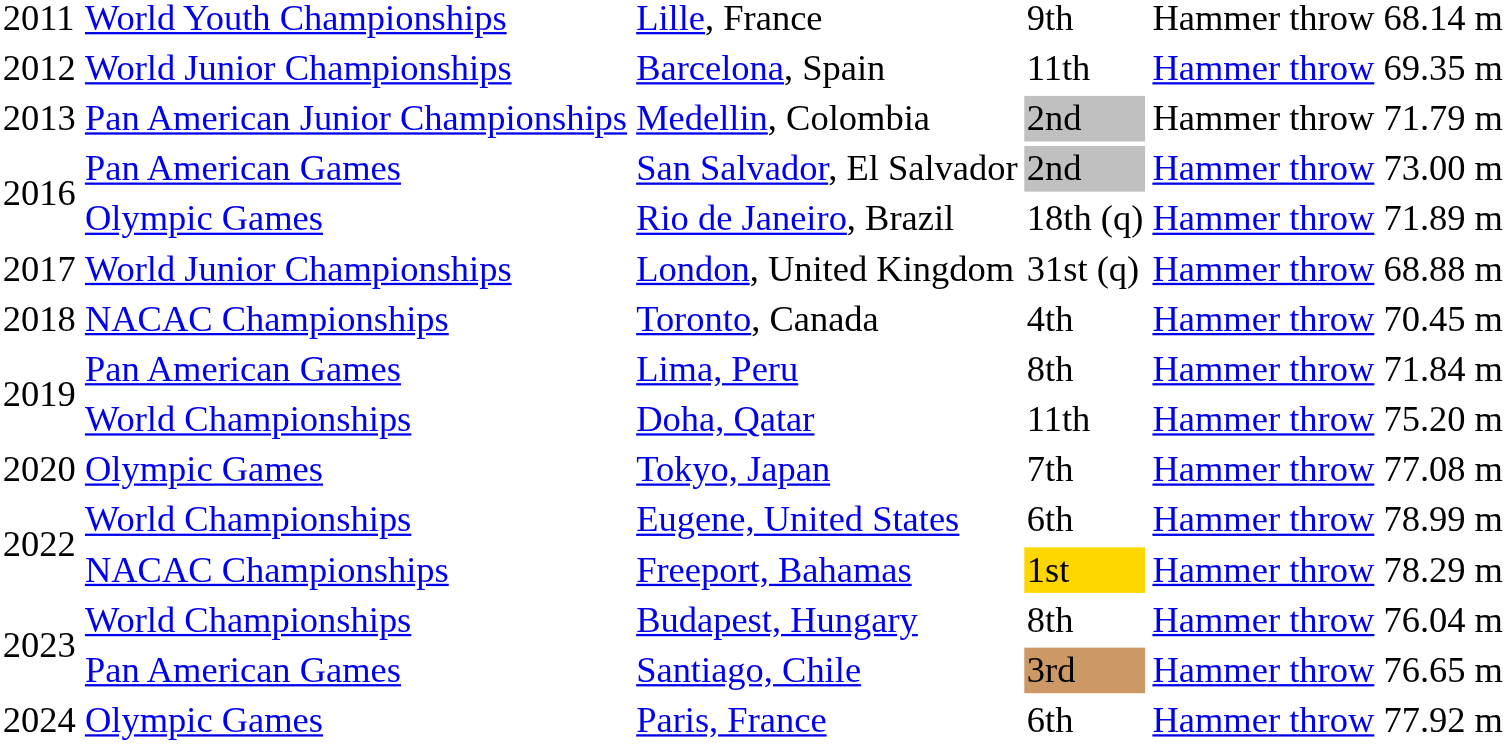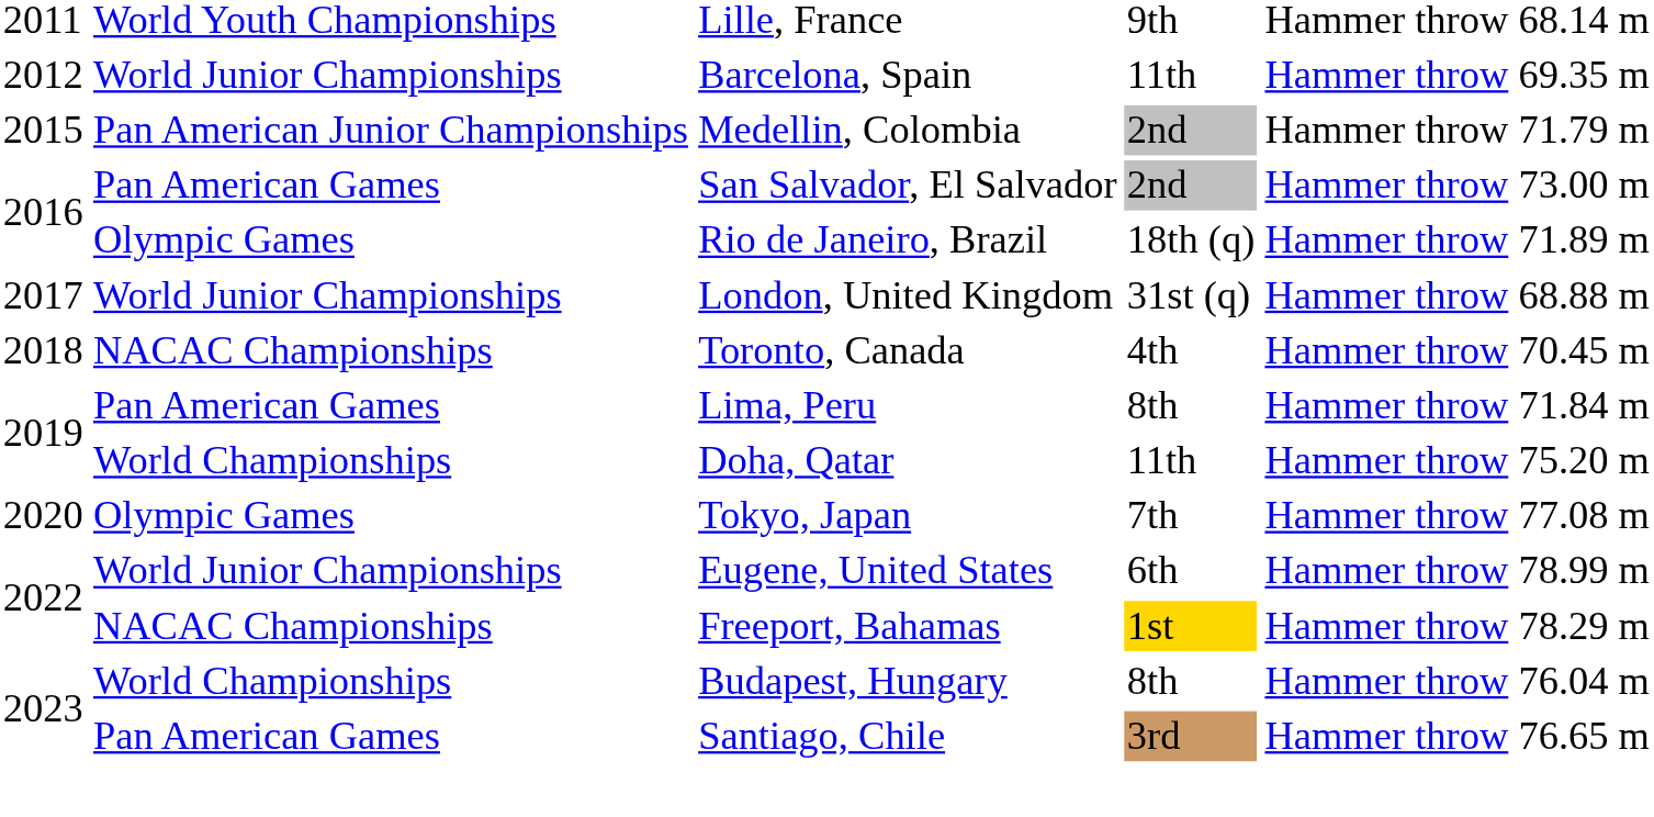Medellin, Colombia | column 1: 2013 -> 2015
Eugene, United States | column 2: World Championships -> World Junior Championships
- row: 2024 | Olympic Games | Paris, France | 6th | Hammer throw | 77.92 m
